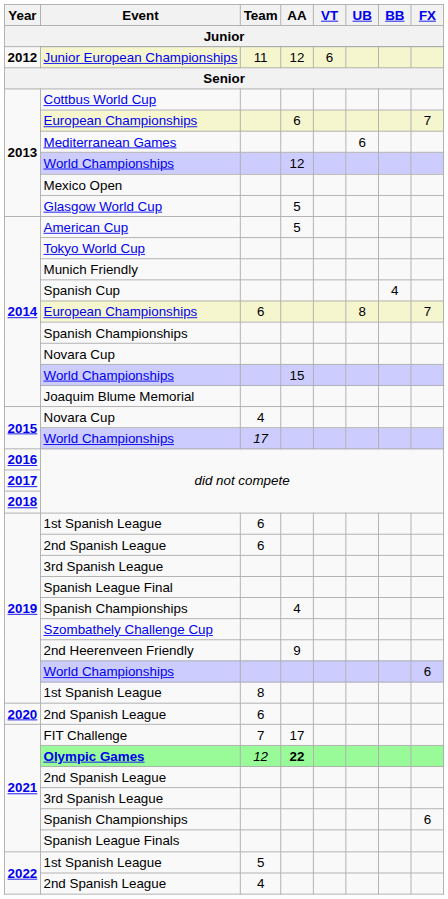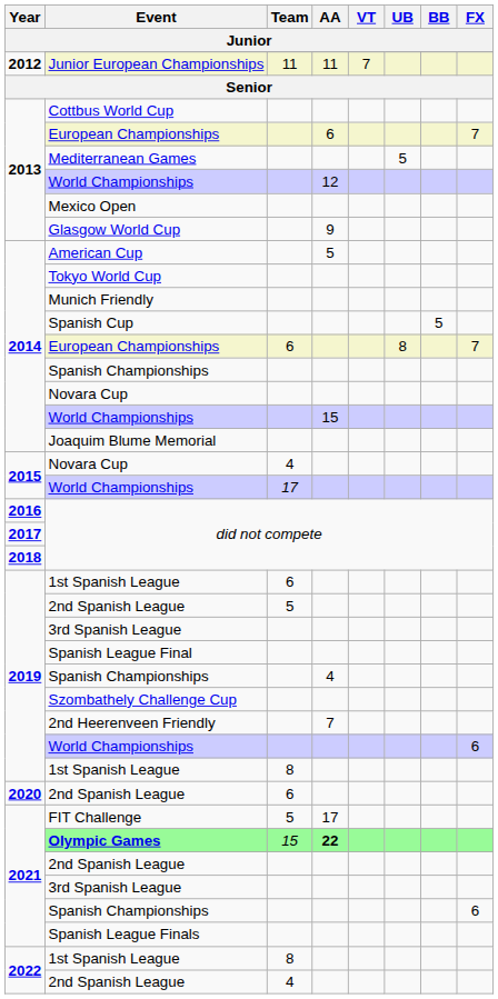Junior European Championships | AA: 12 -> 11
Junior European Championships | VT: 6 -> 7
Mediterranean Games | UB: 6 -> 5
Glasgow World Cup | AA: 5 -> 9
Spanish Cup | BB: 4 -> 5
2019 / 2nd Spanish League | Team: 6 -> 5
2nd Heerenveen Friendly | AA: 9 -> 7
FIT Challenge | Team: 7 -> 5
Olympic Games | Team: 12 -> 15
2022 / 1st Spanish League | Team: 5 -> 8
